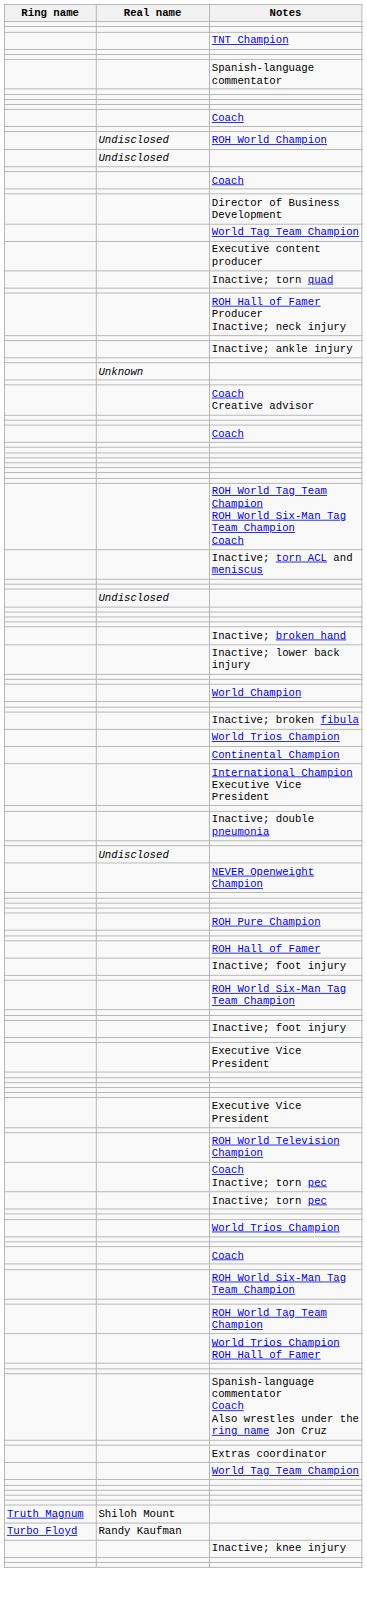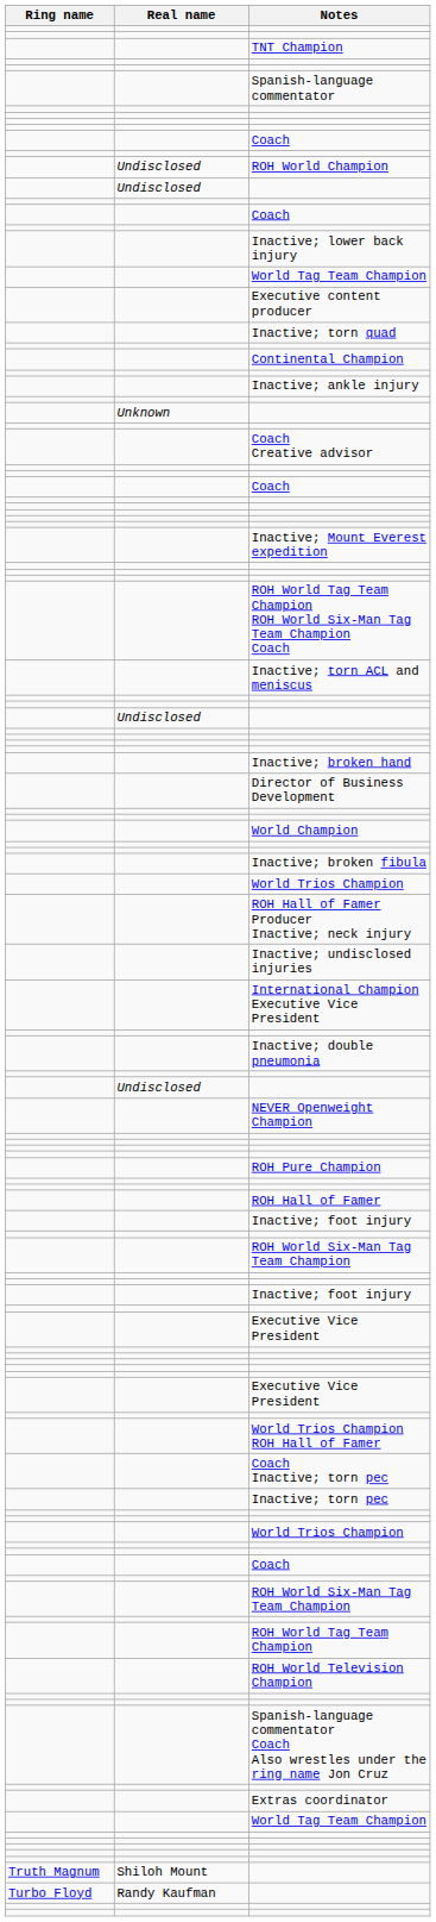rows swapped: Inactive; lower back injury <-> Director of Business Development
rows swapped: ROH Hall of Famer Producer Inactive; neck injury <-> Continental Champion
+ row: Inactive; Mount Everest expedition
+ row: Inactive; undisclosed injuries
rows swapped: ROH World Television Champion <-> World Trios Champion ROH Hall of Famer
- row: Inactive; knee injury
